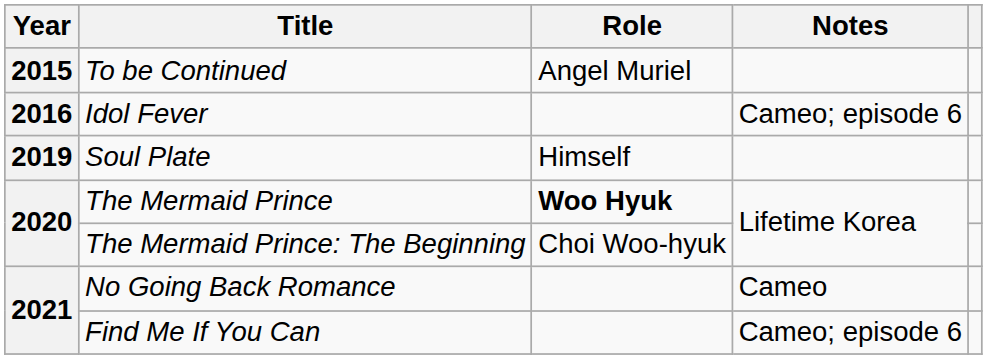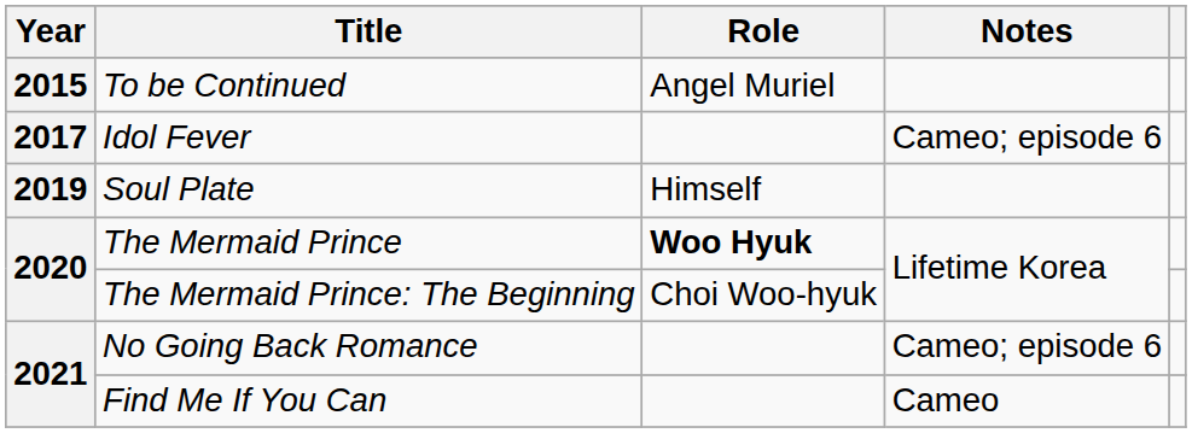Idol Fever | Year: 2016 -> 2017
No Going Back Romance | Notes: Cameo -> Cameo; episode 6
Find Me If You Can | Notes: Cameo; episode 6 -> Cameo
